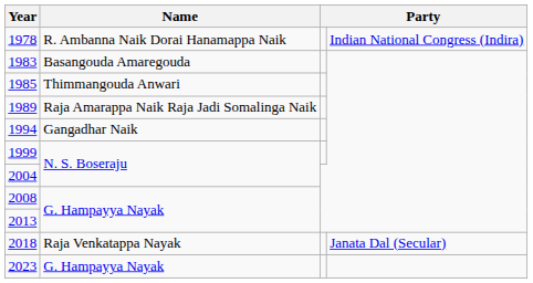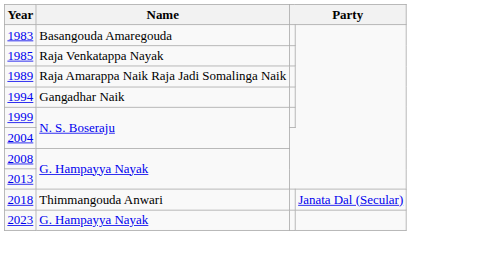- row: 1978 | R. Ambanna Naik Dorai Hanamappa Naik | Indian National Congress (Indira)
1985 | Name: Thimmangouda Anwari -> Raja Venkatappa Nayak
2018 | Name: Raja Venkatappa Nayak -> Thimmangouda Anwari
